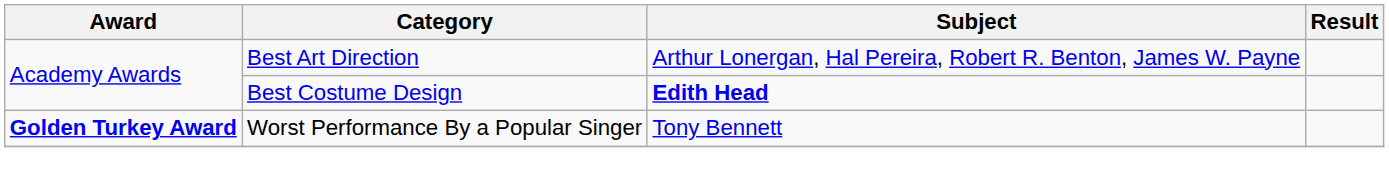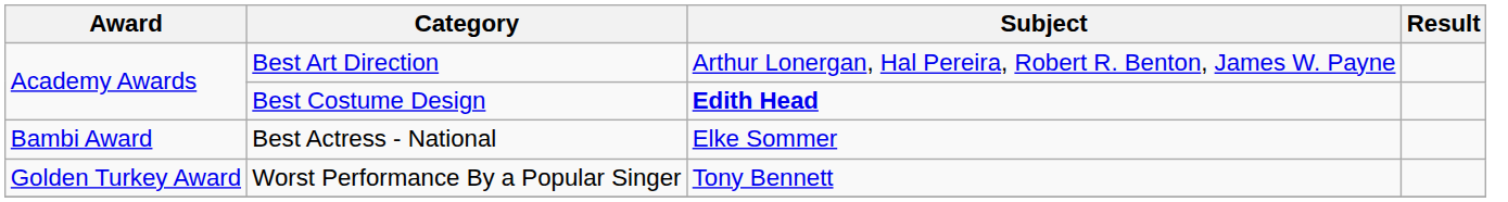+ row: Bambi Award | Best Actress - National | Elke Sommer
Worst Performance By a Popular Singer | Award: bold -> normal
